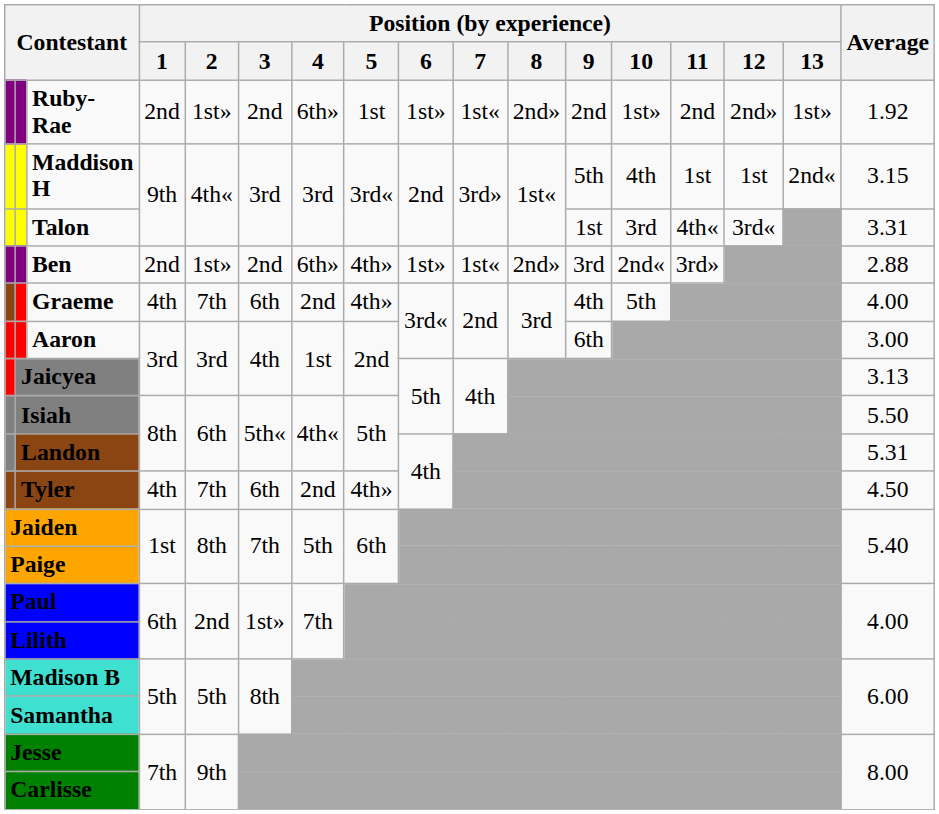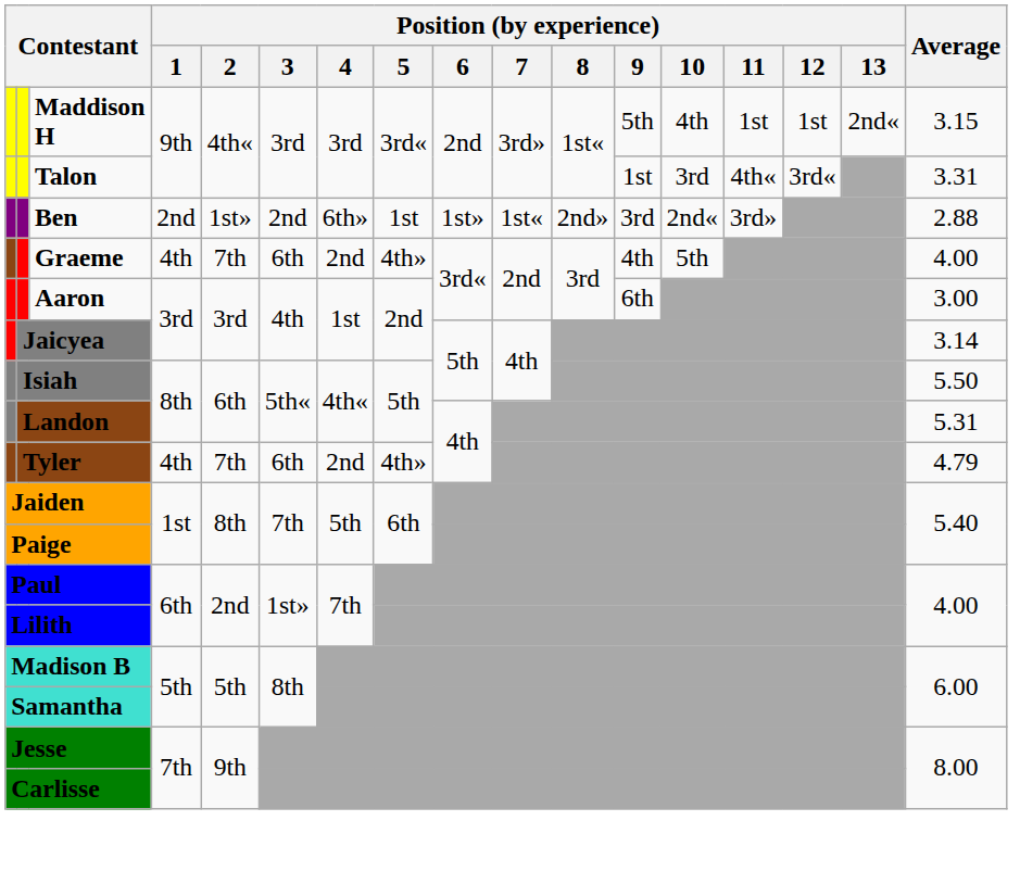- row: Ruby-Rae | 2nd | 1st» | 2nd | 6th» | 1st | 1st» | 1st« | 2nd» | 2nd | 1st» | 2nd | 2nd» | 1st» | 1.92
Ben | Position (by experience) / 5: 4th» -> 1st
Jaicyea | Average: 3.13 -> 3.14
Tyler | Average: 4.50 -> 4.79
